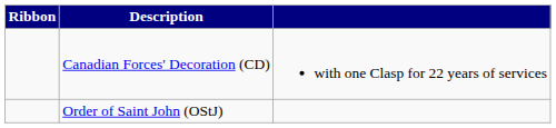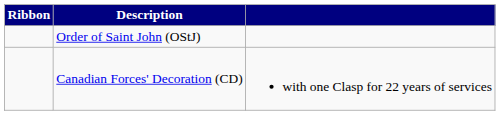rows swapped: Canadian Forces' Decoration (CD) <-> Order of Saint John (OStJ)
